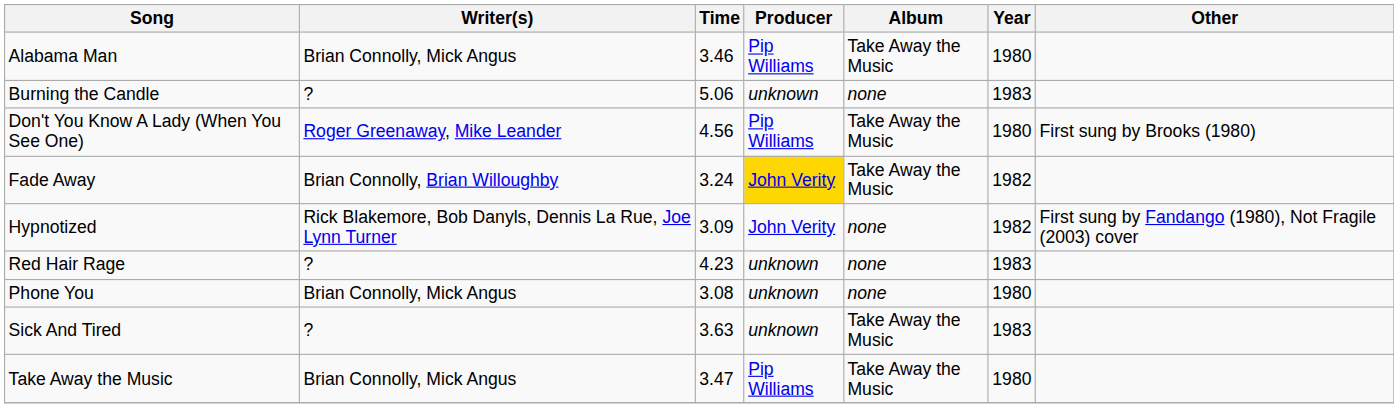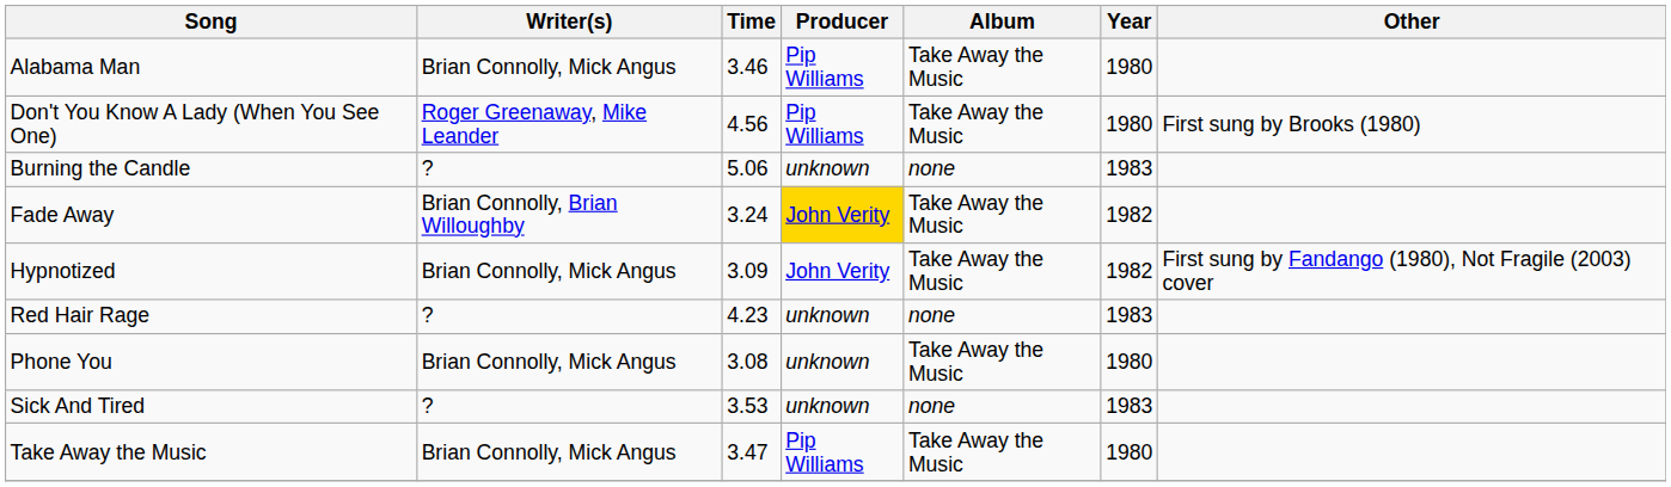rows swapped: Burning the Candle <-> Don't You Know A Lady (When You See One)
Hypnotized | Writer(s): Rick Blakemore, Bob Danyls, Dennis La Rue, Joe Lynn Turner -> Brian Connolly, Mick Angus
Hypnotized | Album: none -> Take Away the Music
Phone You | Album: none -> Take Away the Music
Sick And Tired | Time: 3.63 -> 3.53
Sick And Tired | Album: Take Away the Music -> none
